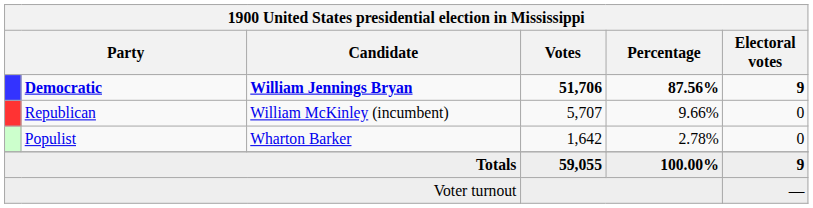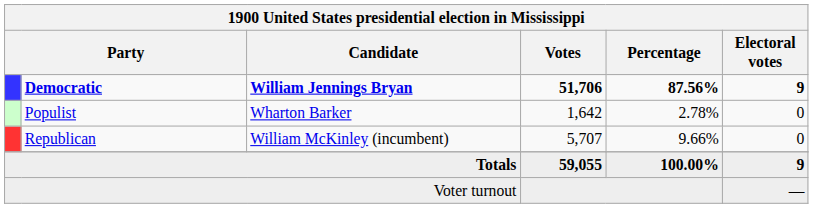rows swapped: Republican <-> Populist
